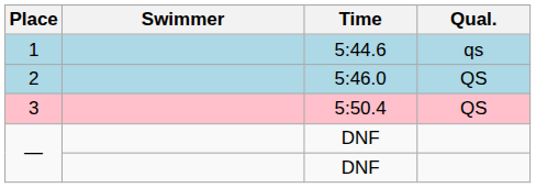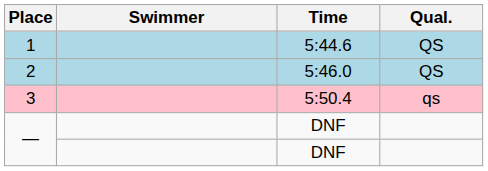1 | Qual.: qs -> QS
3 | Qual.: QS -> qs
